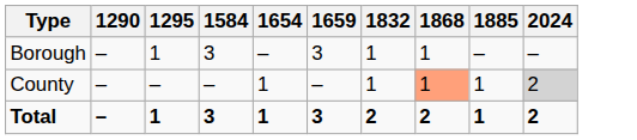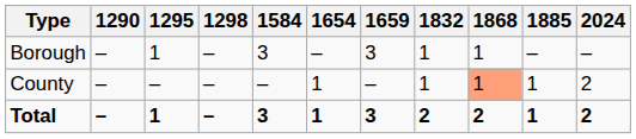+ column: 1298 | – | – | –
County | 2024: lightgrey background -> no background
